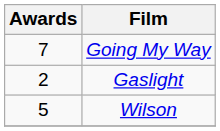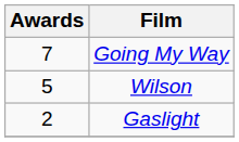rows swapped: Wilson <-> Gaslight
